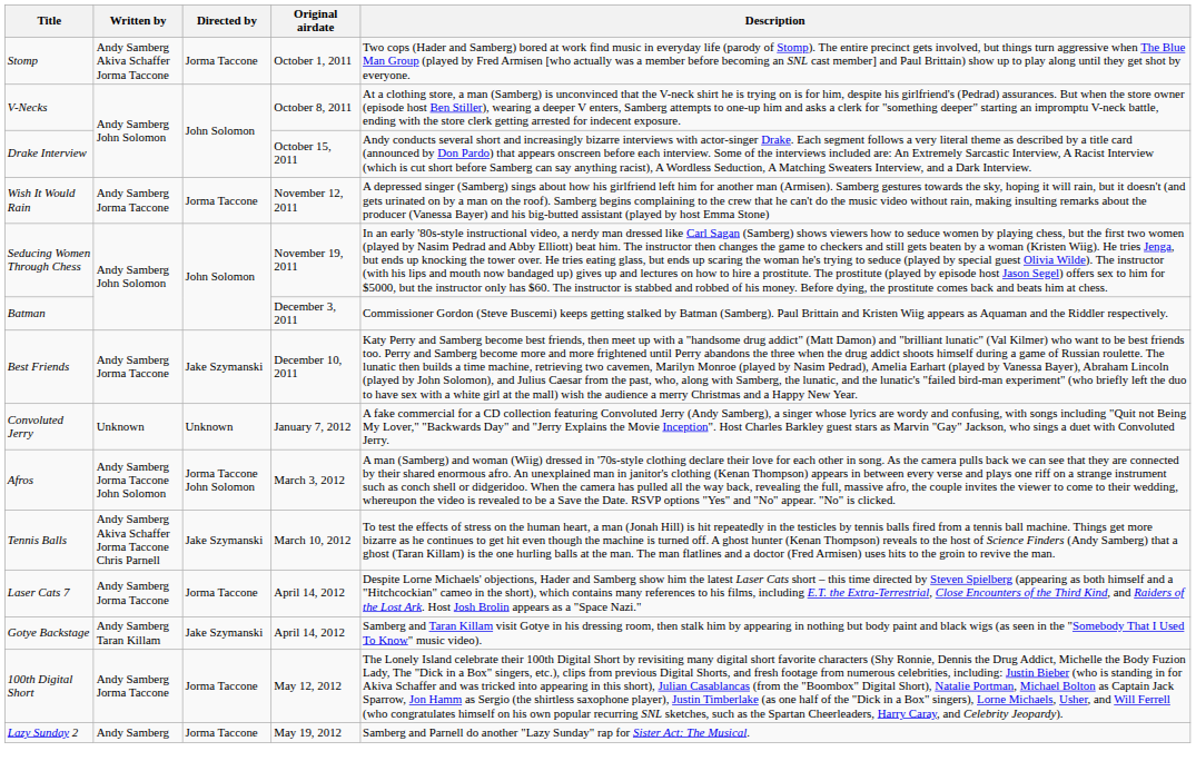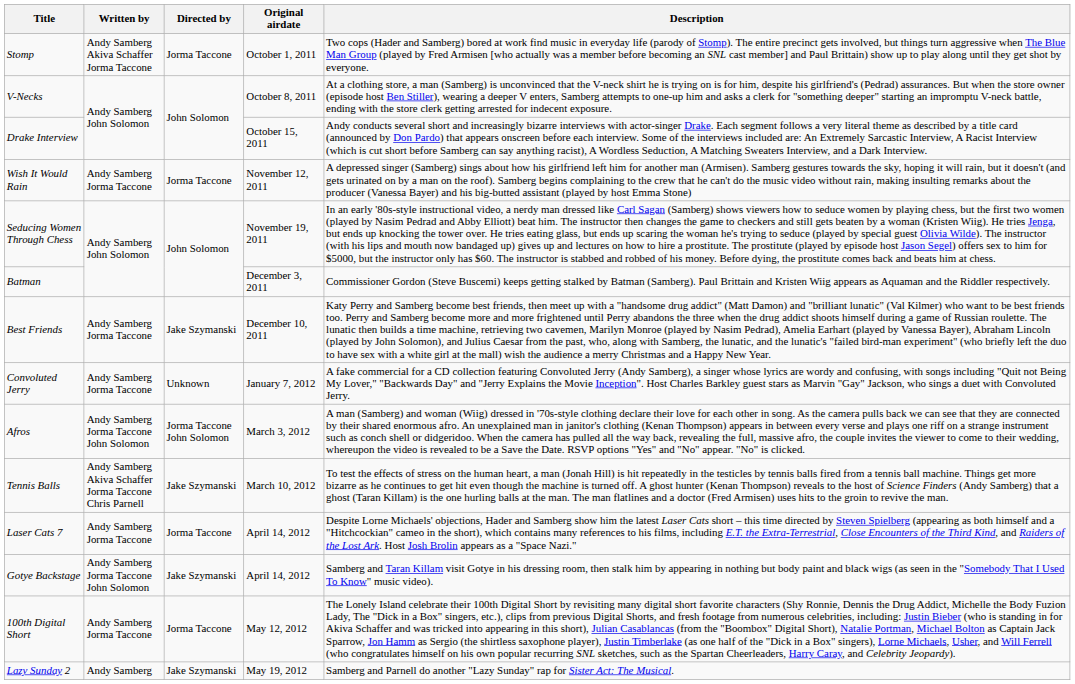Convoluted Jerry | Written by: Unknown -> Andy Samberg Jorma Taccone
Gotye Backstage | Written by: Andy Samberg Taran Killam -> Andy Samberg Jorma Taccone John Solomon
Lazy Sunday 2 | Directed by: Jorma Taccone -> Jake Szymanski
